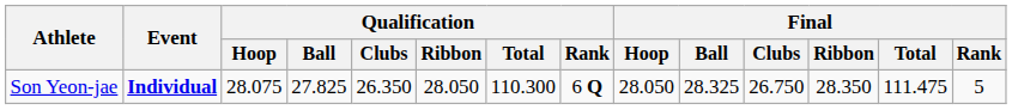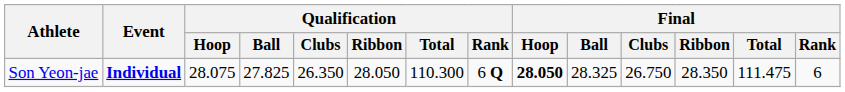Son Yeon-jae | Final / Hoop: normal -> bold
Son Yeon-jae | Final / Rank: 5 -> 6
